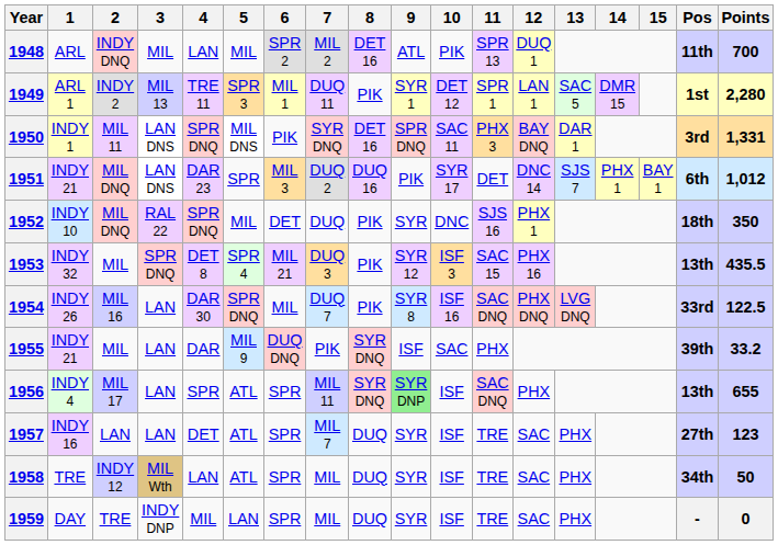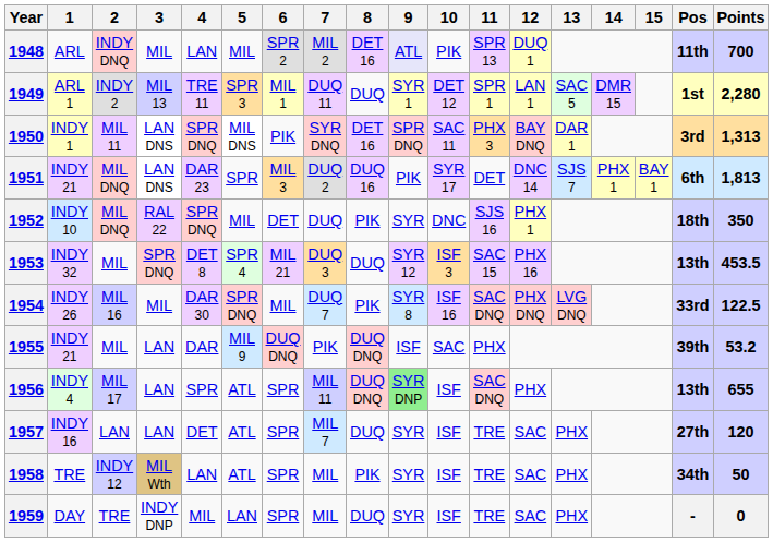1948 | 9: no background -> lavender background
1949 | 8: PIK -> DUQ
1950 | Points: 1,331 -> 1,313
1951 | Points: 1,012 -> 1,813
1953 | 8: PIK -> DUQ
1953 | Points: 435.5 -> 453.5
1954 | 3: LAN -> MIL
1955 | 8: SYR DNQ -> DUQ DNQ
1955 | Points: 33.2 -> 53.2
1956 | 8: SYR DNQ -> DUQ DNQ
1957 | Points: 123 -> 120
1958 | 8: DUQ -> PIK
